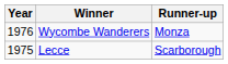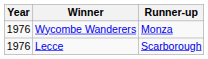Lecce | Year: 1975 -> 1976
